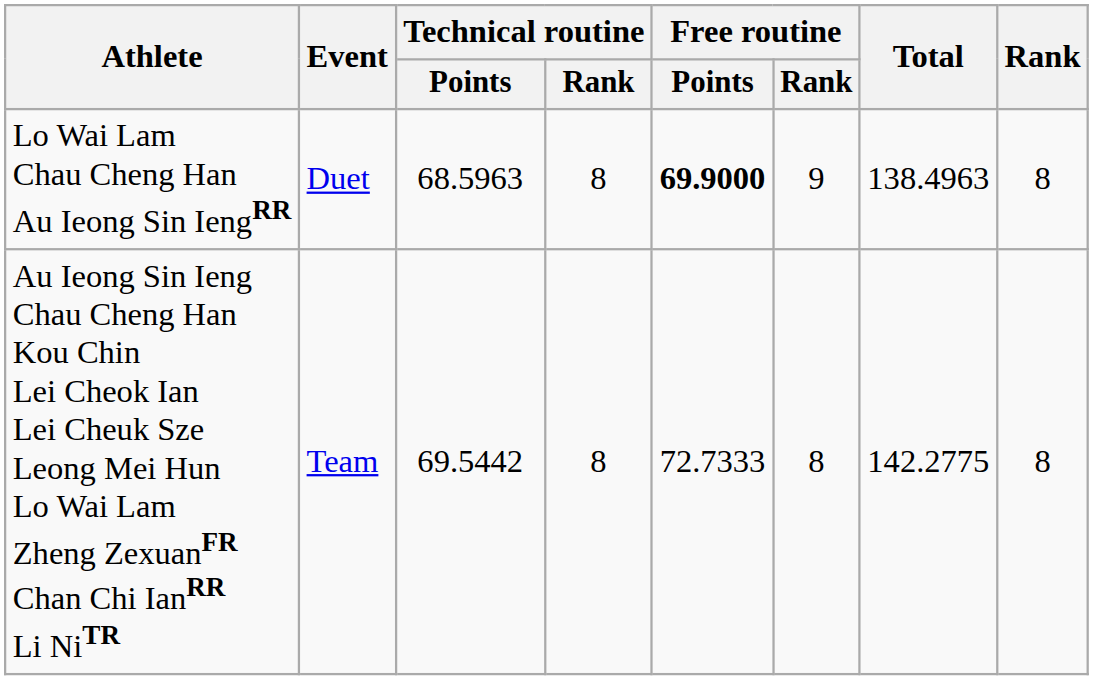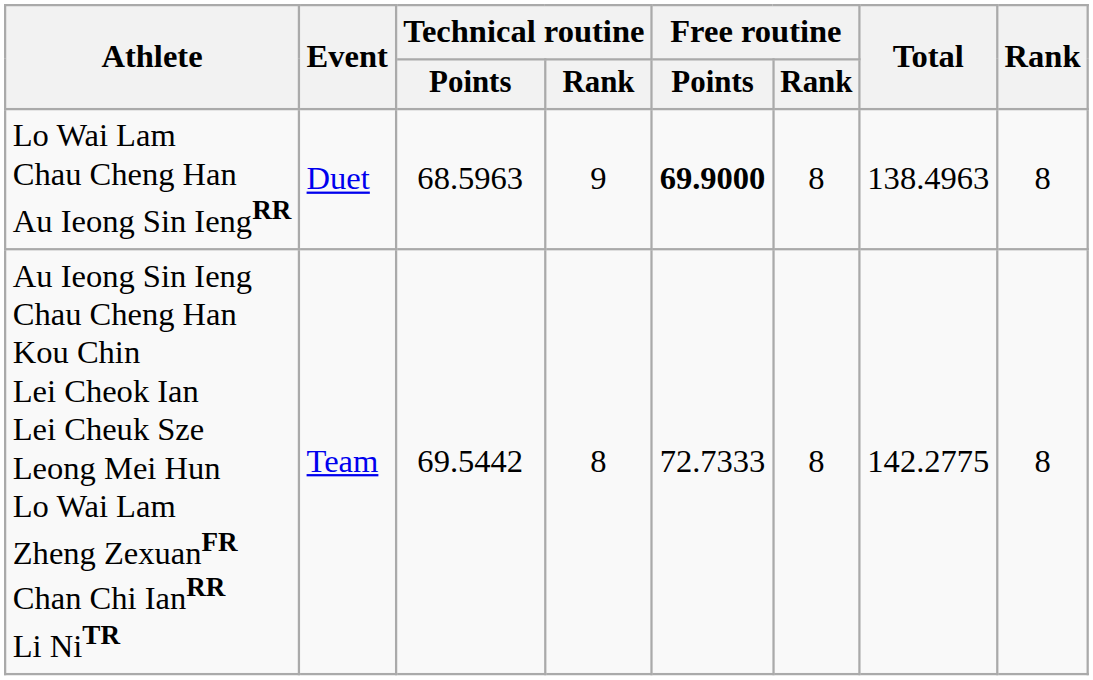Lo Wai Lam Chau Cheng Han Au Ieong Sin IengRR | Technical routine / Rank: 8 -> 9
Lo Wai Lam Chau Cheng Han Au Ieong Sin IengRR | Free routine / Rank: 9 -> 8
